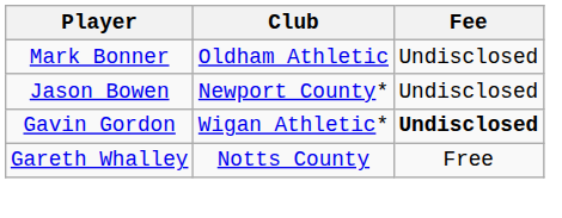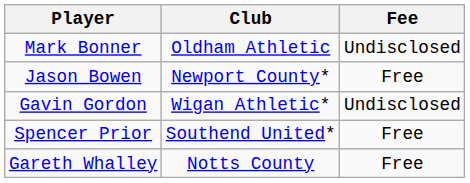Jason Bowen | Fee: Undisclosed -> Free
Gavin Gordon | Fee: bold -> normal
+ row: Spencer Prior | Southend United* | Free
